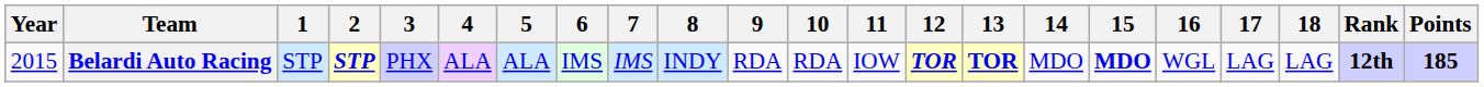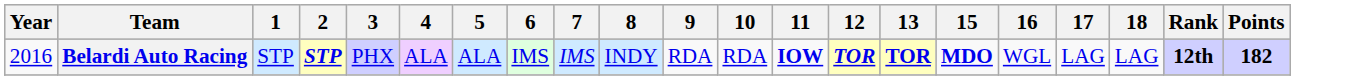- column: 14 | MDO
Belardi Auto Racing | Year: 2015 -> 2016
Belardi Auto Racing | 11: normal -> bold
Belardi Auto Racing | Points: 185 -> 182
